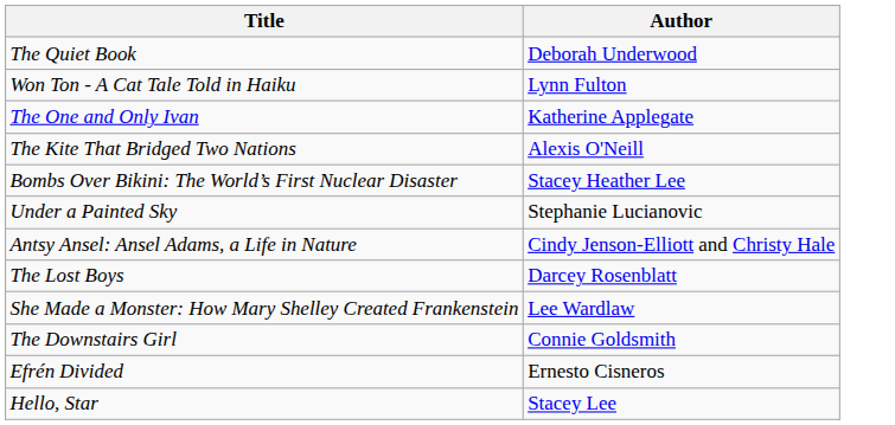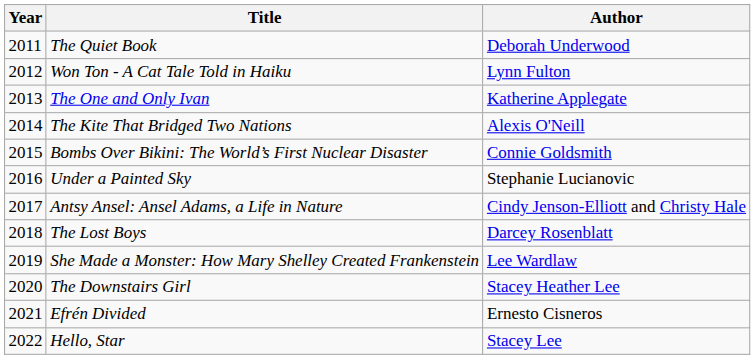+ column: Year | 2011 | 2012 | 2013 | 2014 | 2015 | 2016 | 2017 | 2018 | 2019 | 2020 | 2021 | 2022
Bombs Over Bikini: The World’s First Nuclear Disaster | Author: Stacey Heather Lee -> Connie Goldsmith
The Downstairs Girl | Author: Connie Goldsmith -> Stacey Heather Lee
